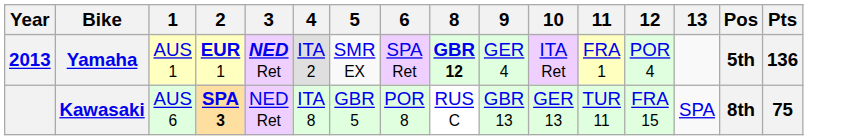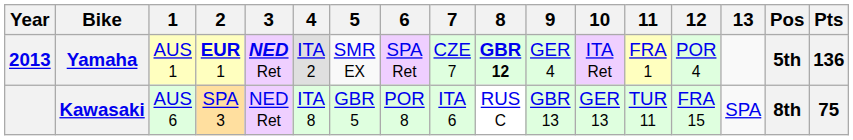+ column: 7 | CZE 7 | ITA 6
Kawasaki | 2: bold -> normal
